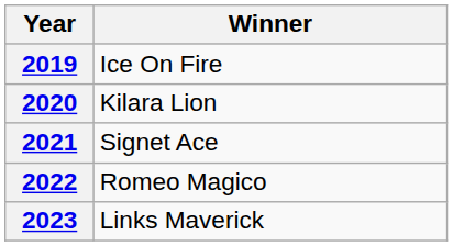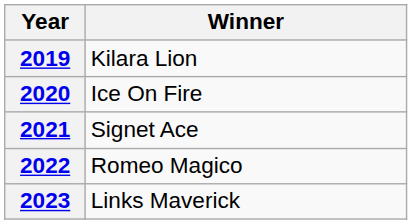2019 | Winner: Ice On Fire -> Kilara Lion
2020 | Winner: Kilara Lion -> Ice On Fire
